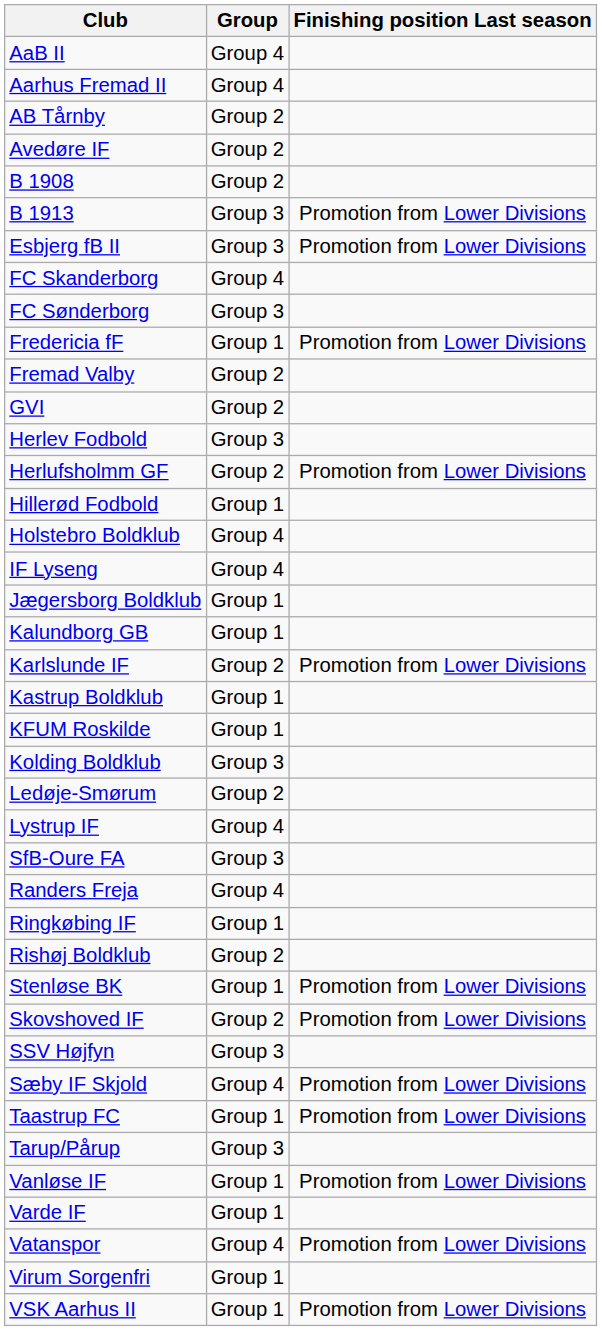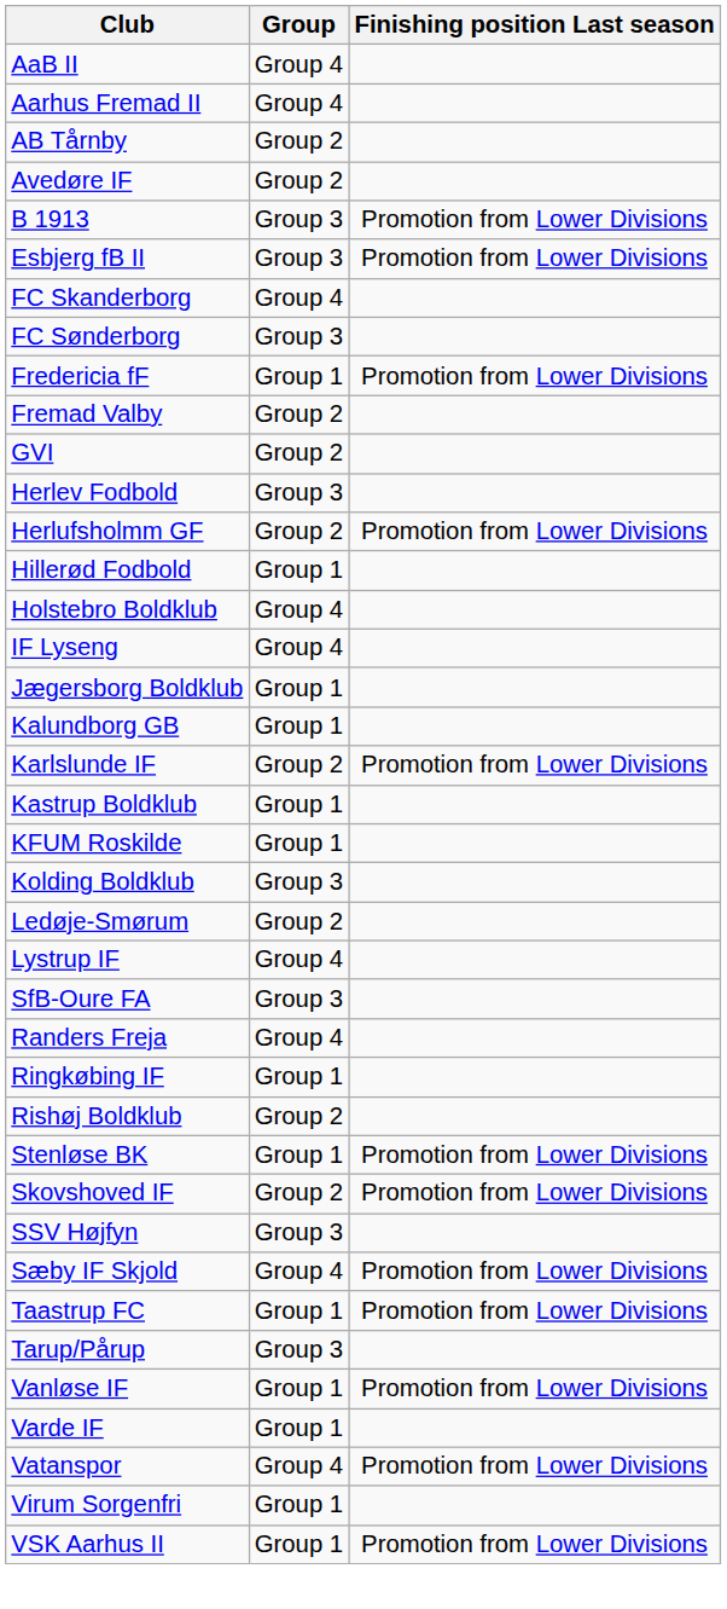- row: B 1908 | Group 2
